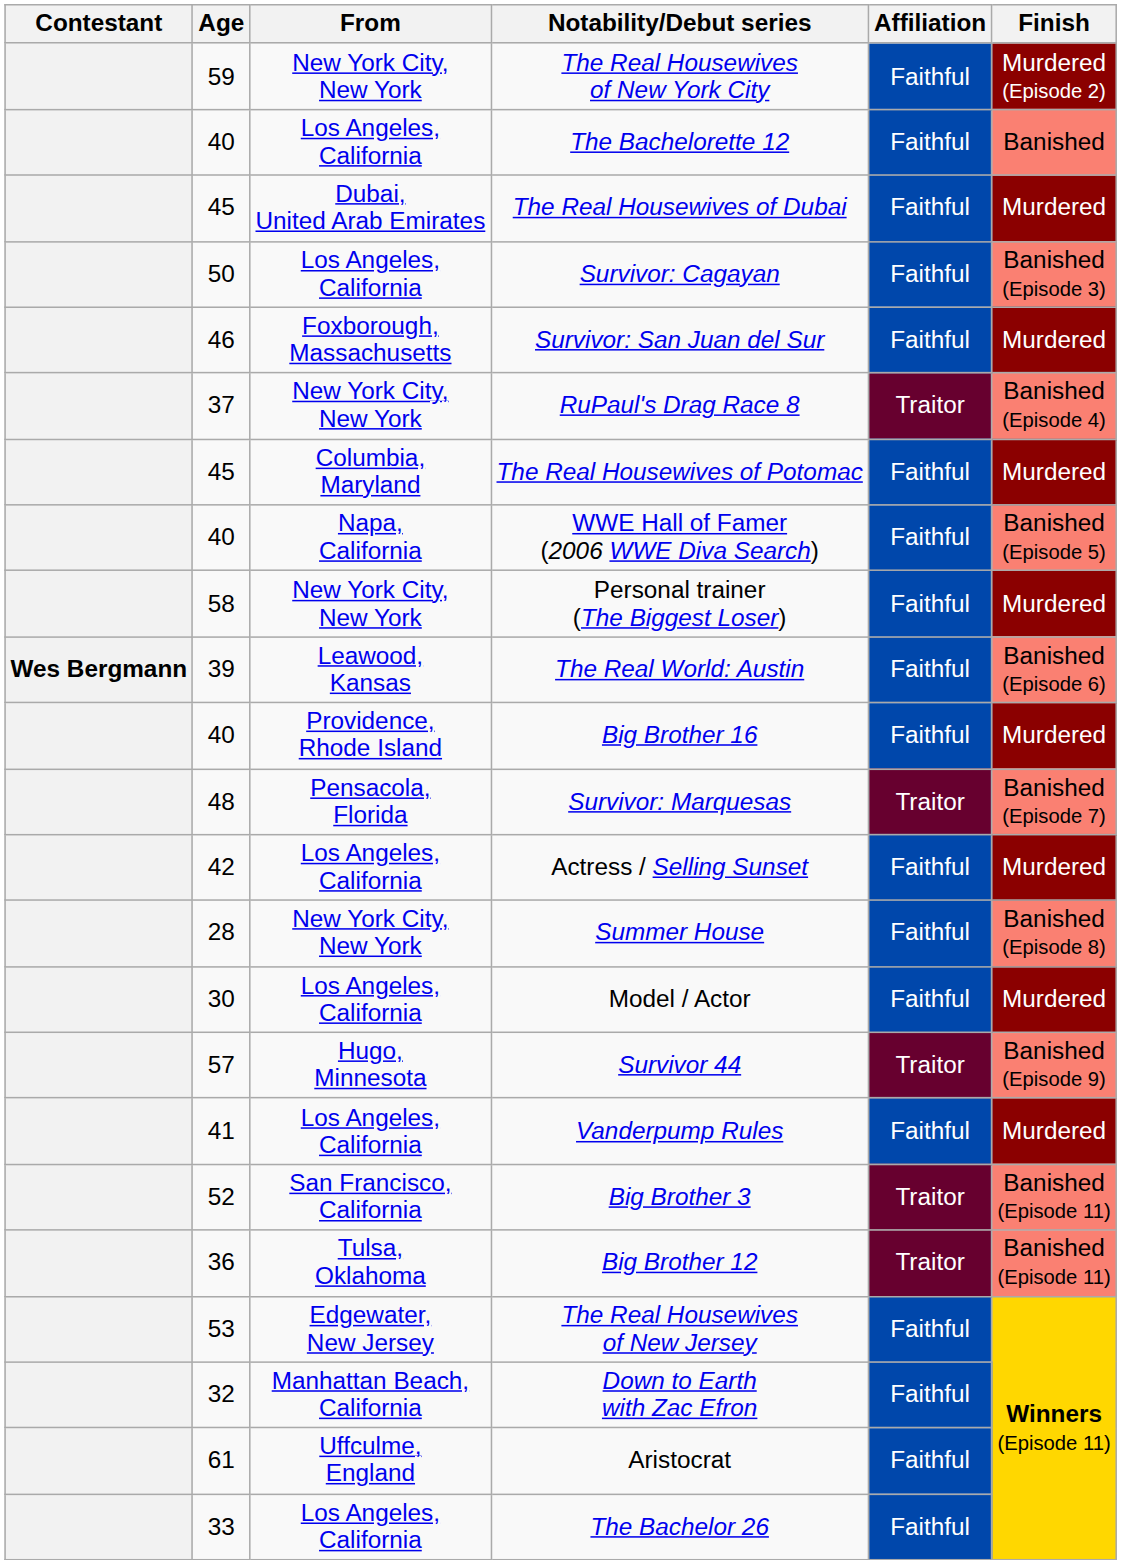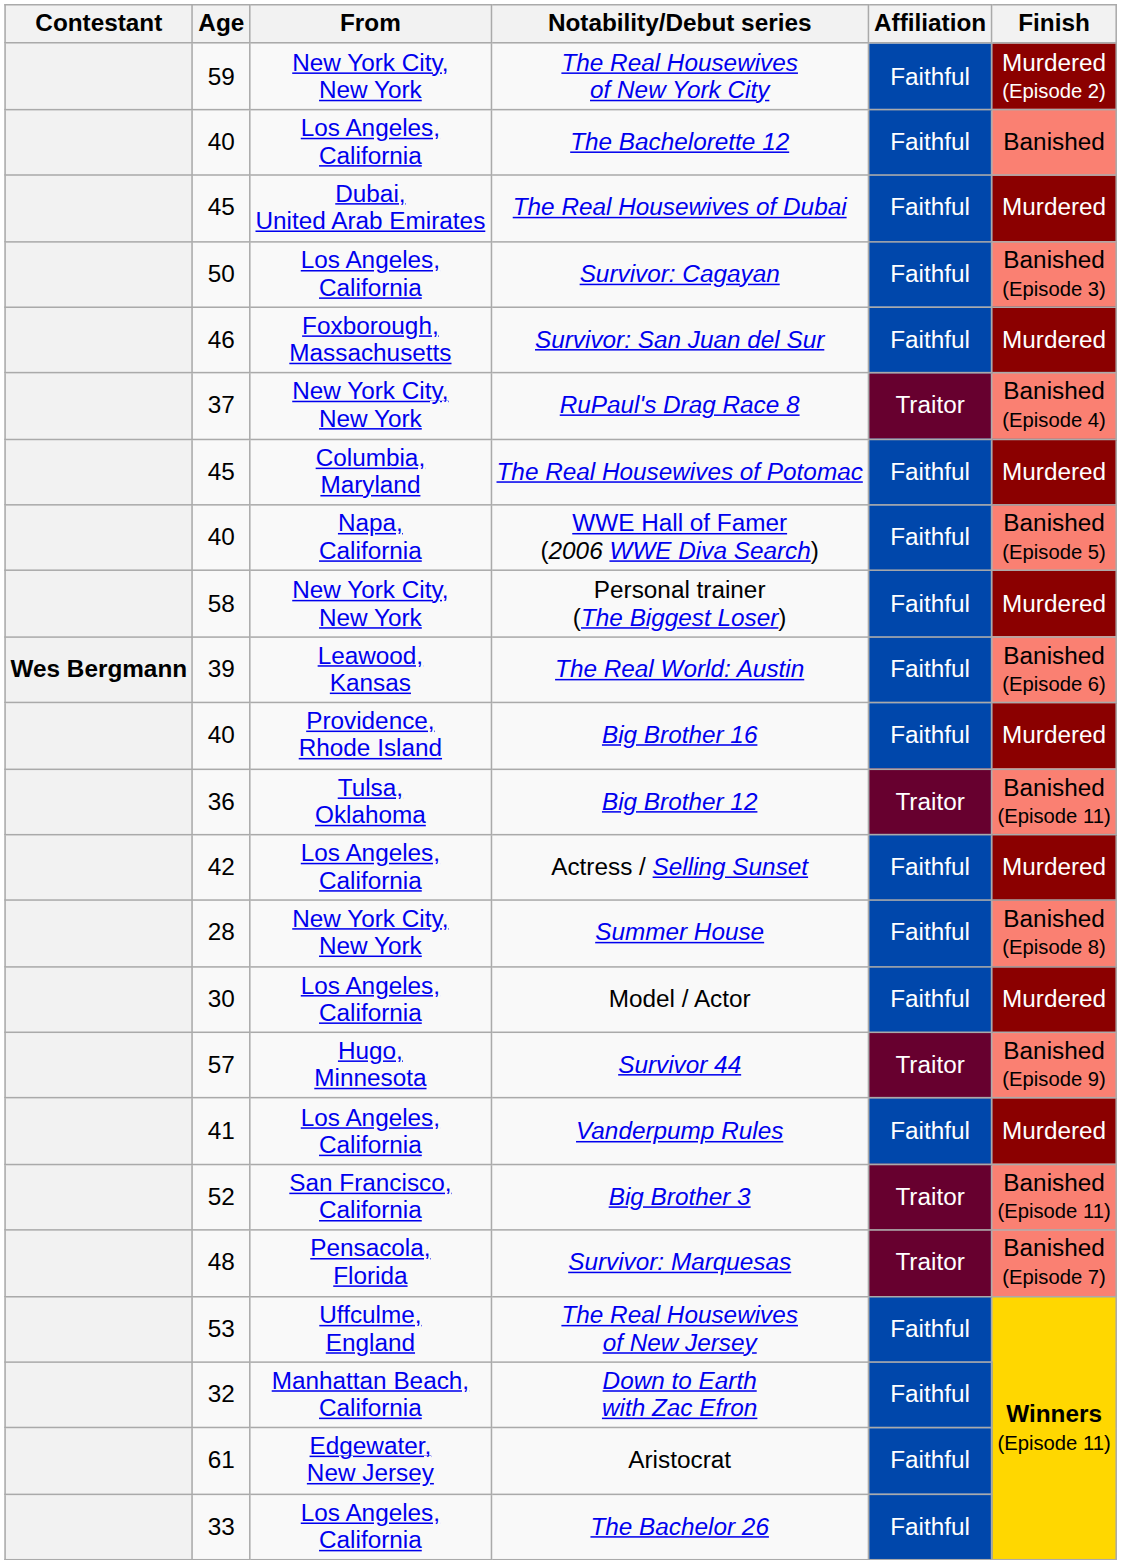rows swapped: Survivor: Marquesas <-> Big Brother 12
The Real Housewives of New Jersey | From: Edgewater, New Jersey -> Uffculme, England
Aristocrat | From: Uffculme, England -> Edgewater, New Jersey
